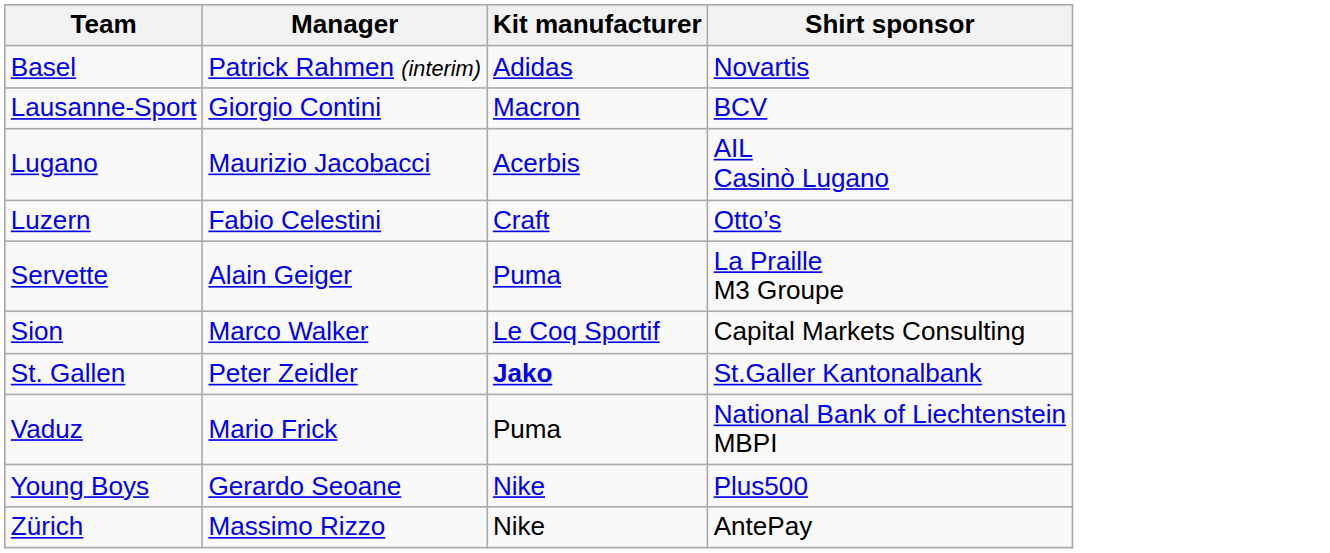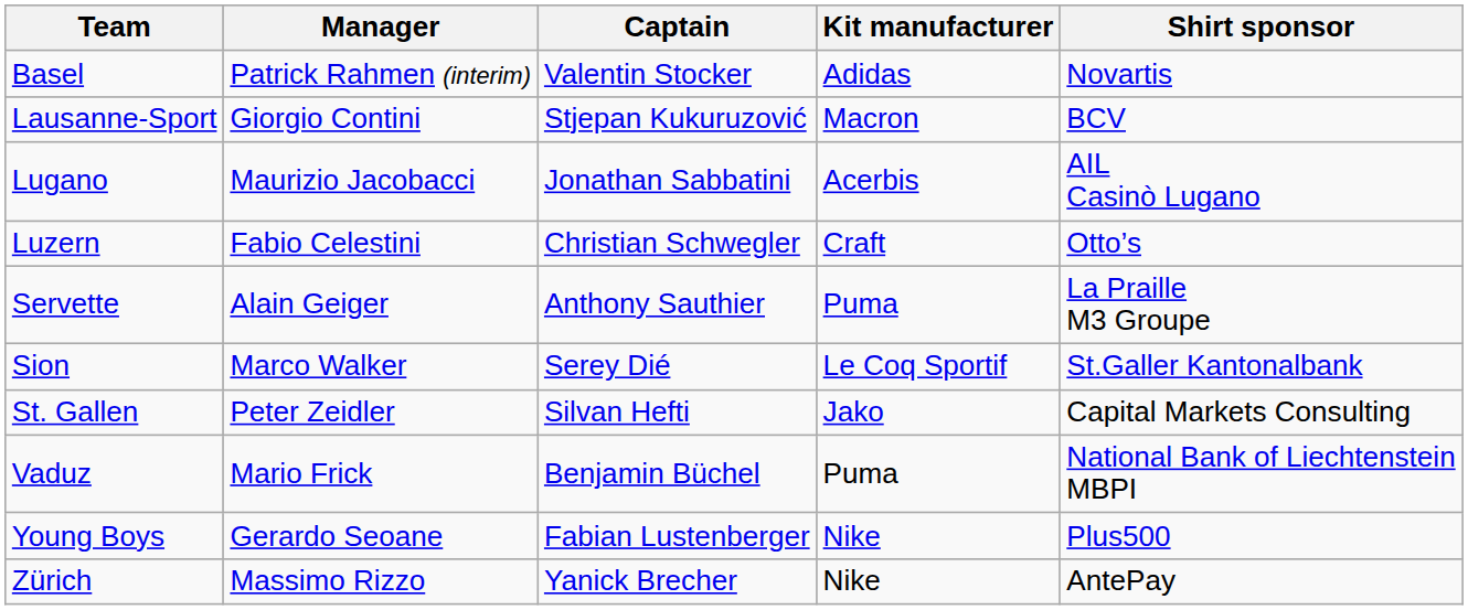+ column: Captain | Valentin Stocker | Stjepan Kukuruzović | Jonathan Sabbatini | Christian Schwegler | Anthony Sauthier | Serey Dié | Silvan Hefti | Benjamin Büchel | Fabian Lustenberger | Yanick Brecher
Sion | Shirt sponsor: Capital Markets Consulting -> St.Galler Kantonalbank
St. Gallen | Kit manufacturer: bold -> normal
St. Gallen | Shirt sponsor: St.Galler Kantonalbank -> Capital Markets Consulting
